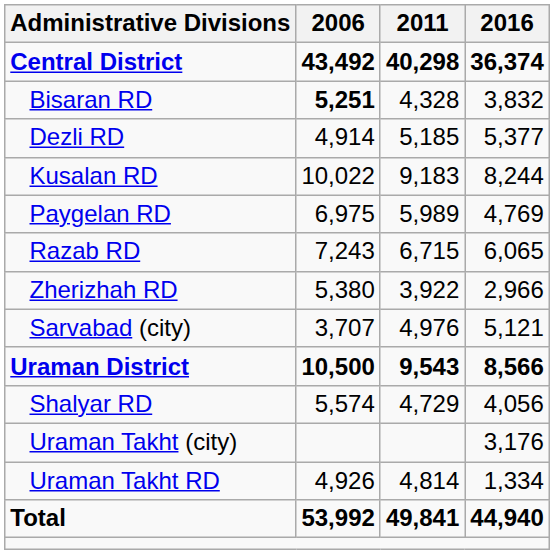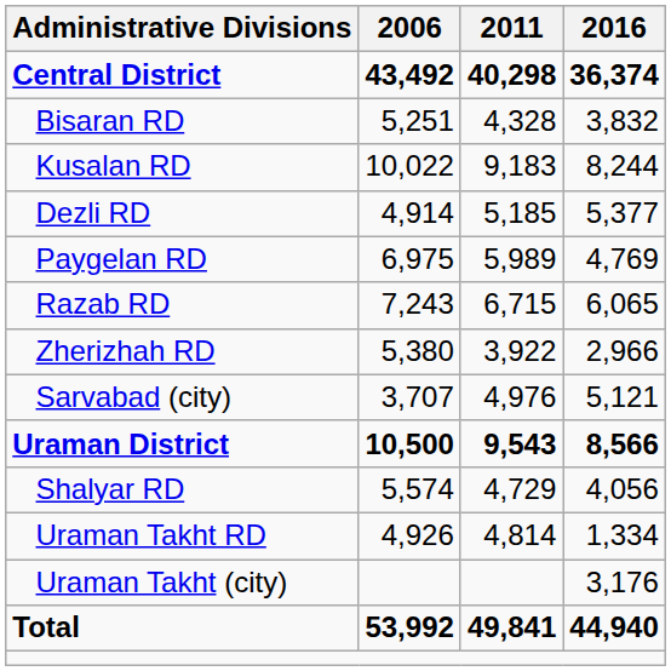Bisaran RD | 2006: bold -> normal
rows swapped: Dezli RD <-> Kusalan RD
rows swapped: Uraman Takht RD <-> Uraman Takht (city)
